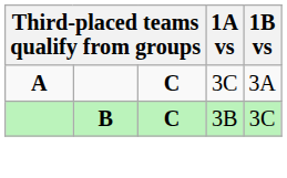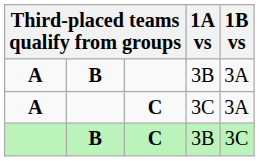+ row: A | B | 3B | 3A
